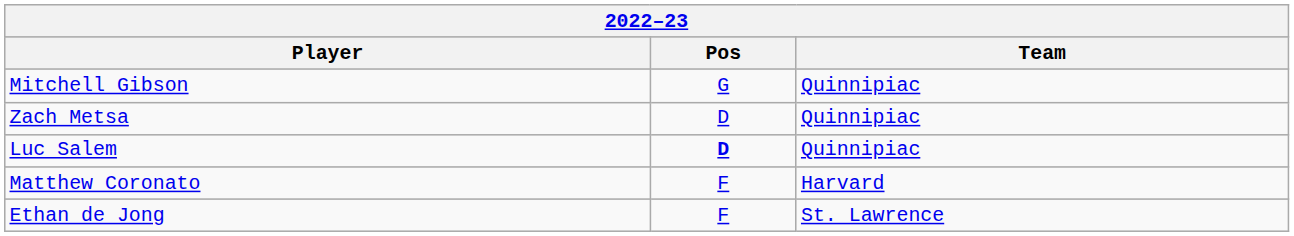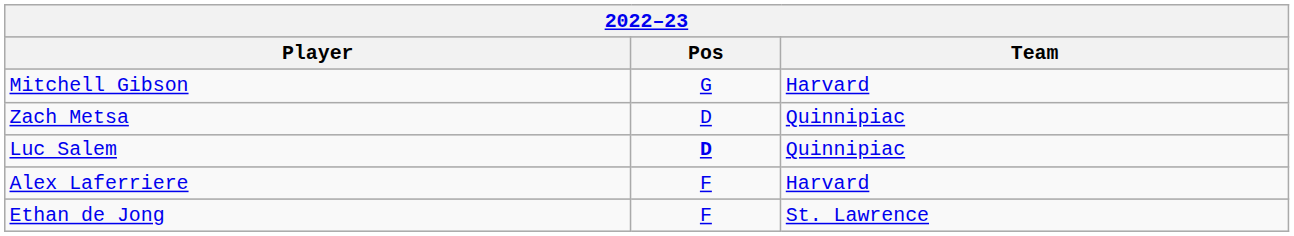Mitchell Gibson | Team: Quinnipiac -> Harvard
- row: Matthew Coronato | F | Harvard
+ row: Alex Laferriere | F | Harvard
